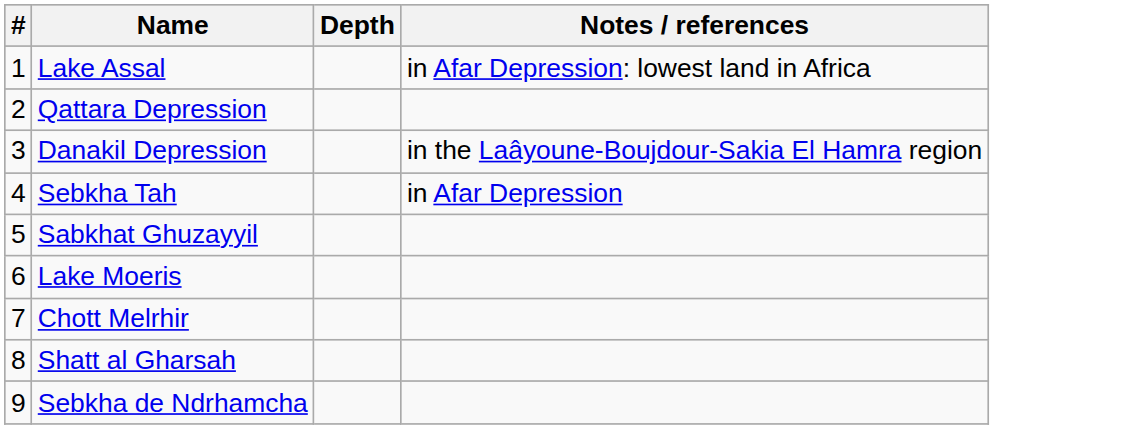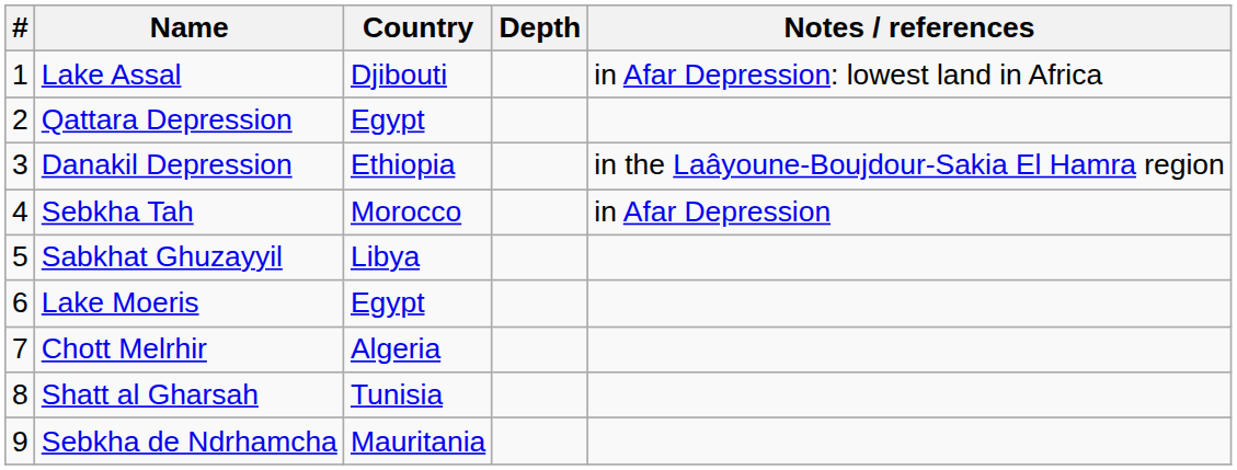+ column: Country | Djibouti | Egypt | Ethiopia | Morocco | Libya | Egypt | Algeria | Tunisia | Mauritania
